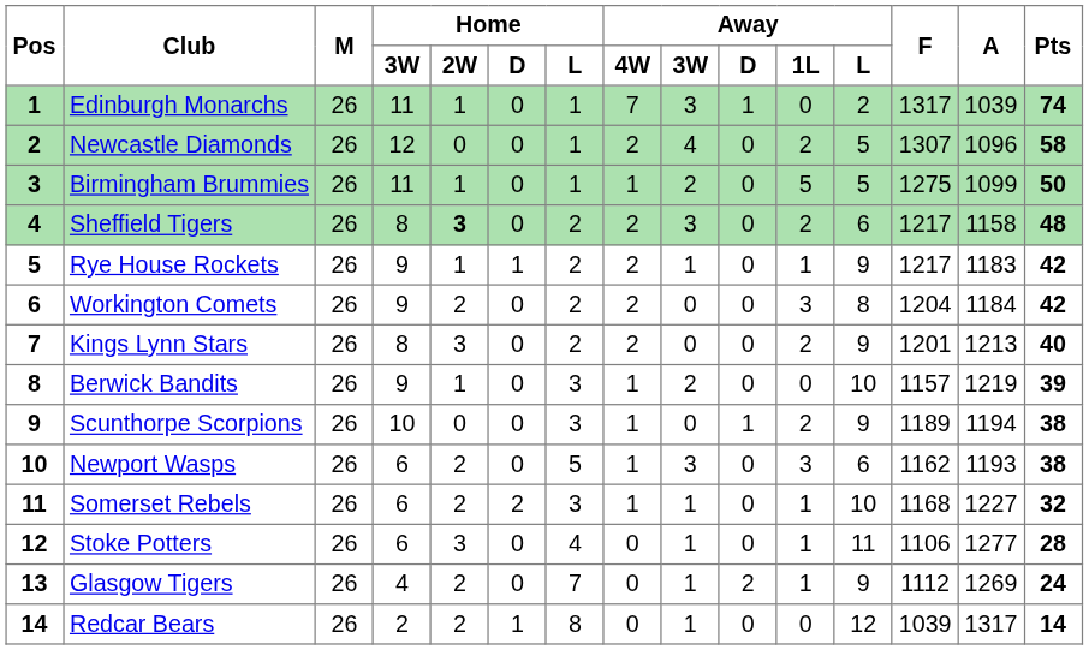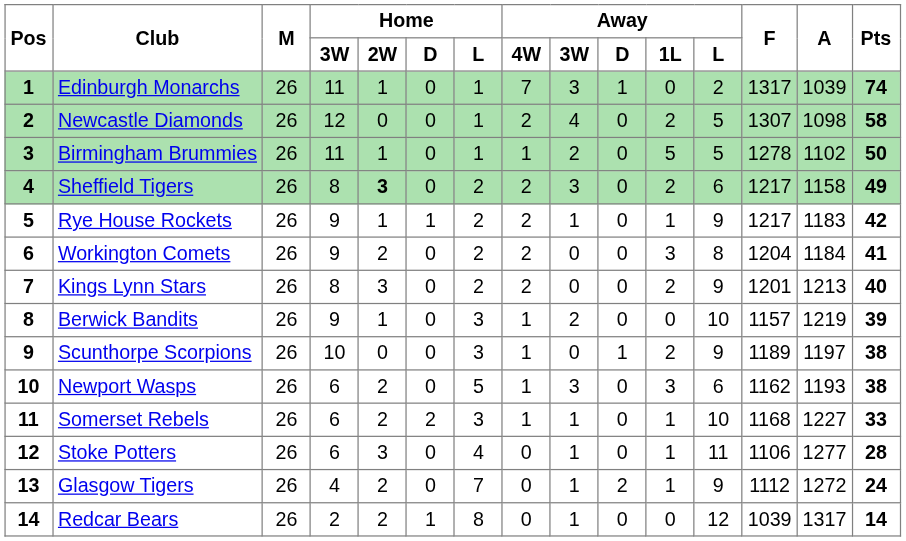Newcastle Diamonds | A: 1096 -> 1098
Birmingham Brummies | F: 1275 -> 1278
Birmingham Brummies | A: 1099 -> 1102
Sheffield Tigers | Pts: 48 -> 49
Workington Comets | Pts: 42 -> 41
Scunthorpe Scorpions | A: 1194 -> 1197
Somerset Rebels | Pts: 32 -> 33
Glasgow Tigers | A: 1269 -> 1272
